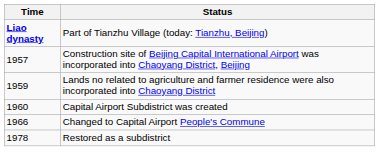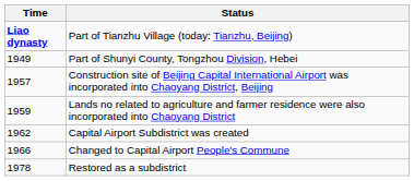+ row: 1949 | Part of Shunyi County, Tongzhou Division, Hebei
Capital Airport Subdistrict was created | Time: 1960 -> 1962
